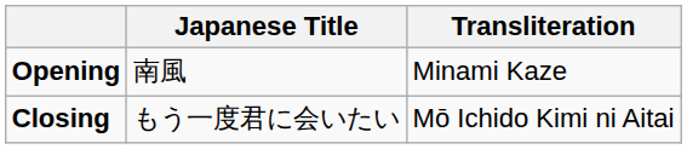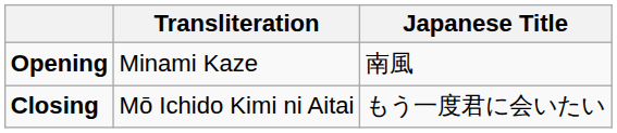columns swapped: Japanese Title <-> Transliteration
